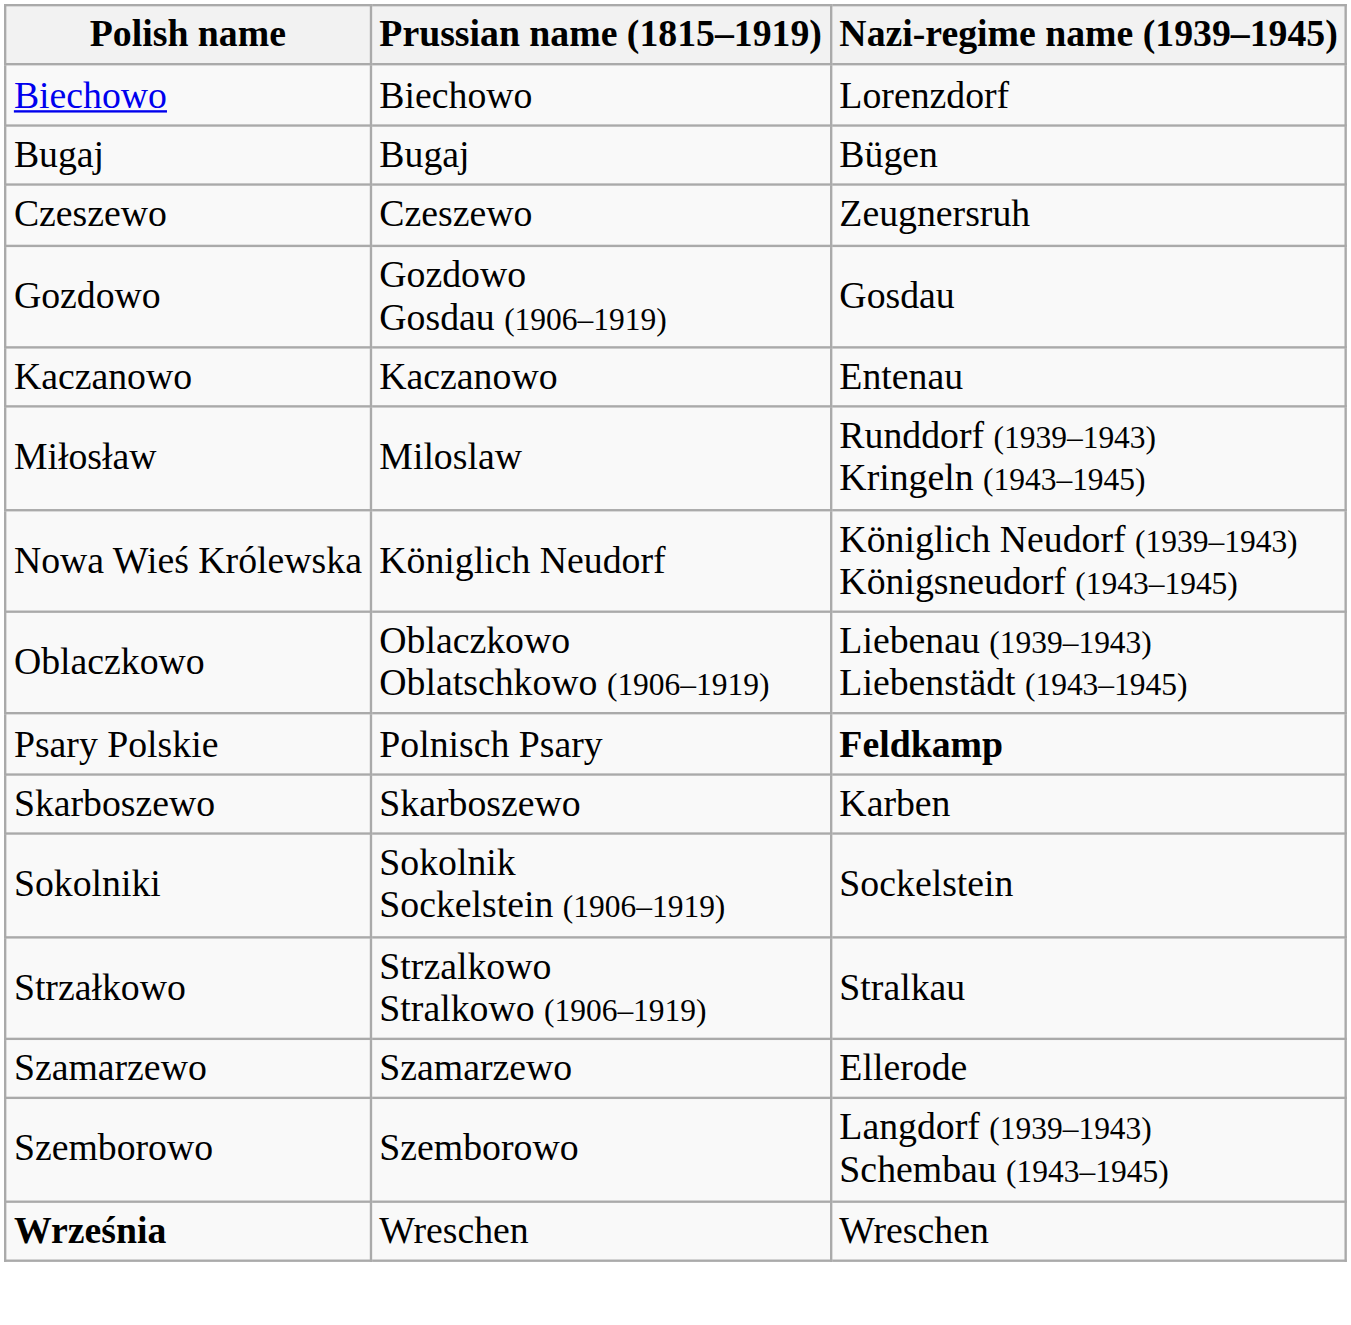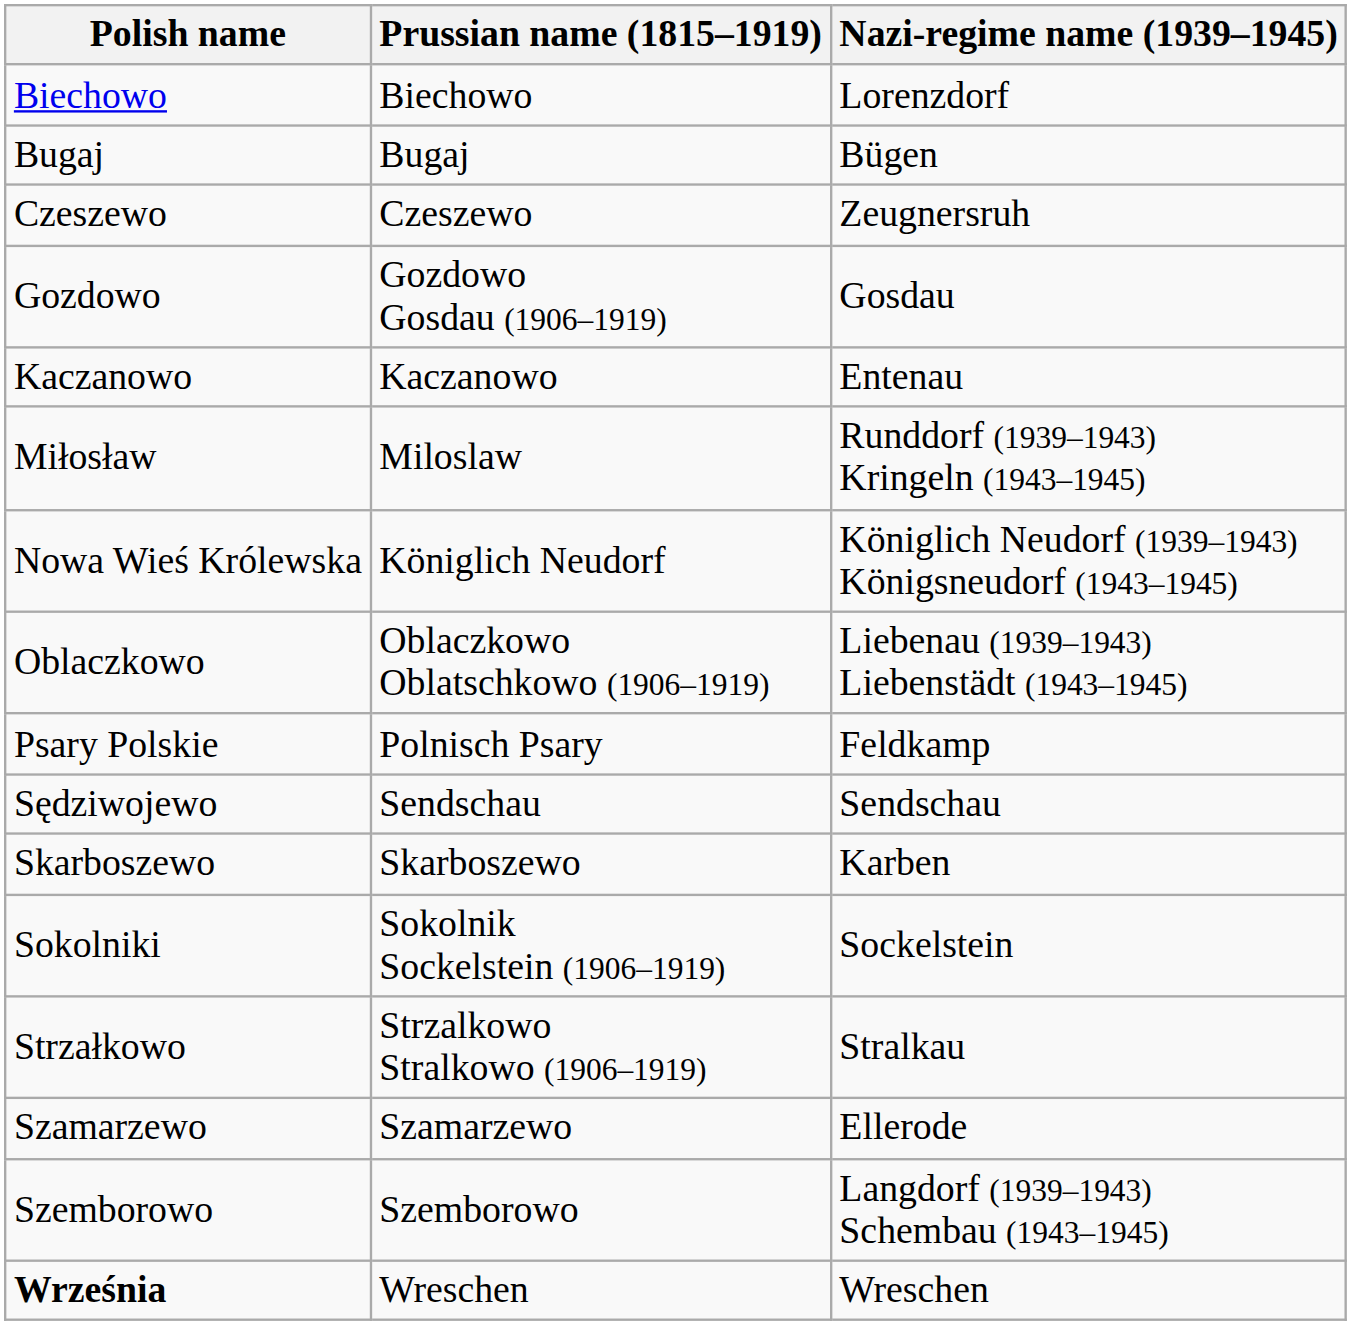Psary Polskie | Nazi-regime name (1939–1945): bold -> normal
+ row: Sędziwojewo | Sendschau | Sendschau
